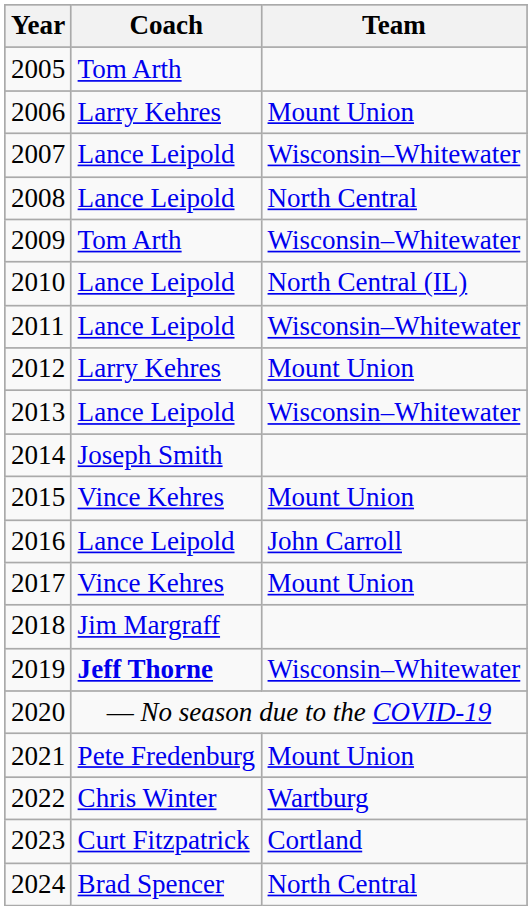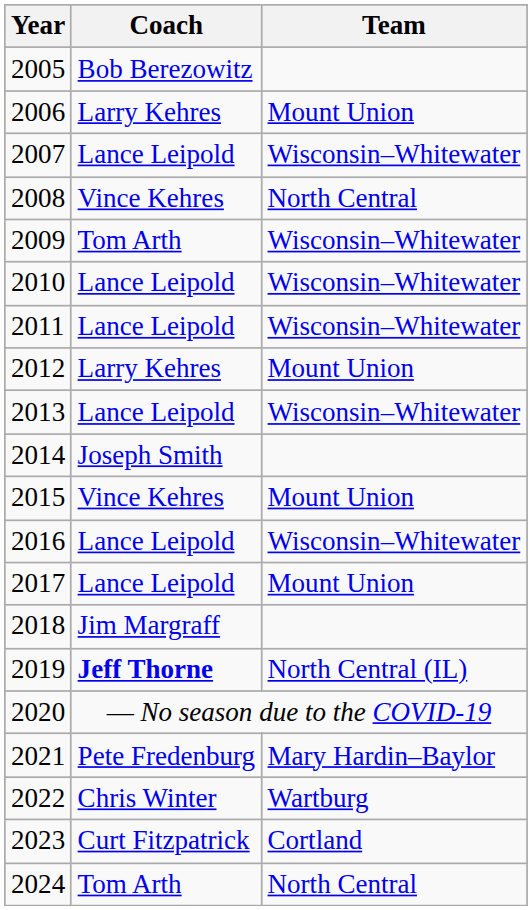2005 | Coach: Tom Arth -> Bob Berezowitz
2008 | Coach: Lance Leipold -> Vince Kehres
2010 | Team: North Central (IL) -> Wisconsin–Whitewater
2016 | Team: John Carroll -> Wisconsin–Whitewater
2017 | Coach: Vince Kehres -> Lance Leipold
2019 | Team: Wisconsin–Whitewater -> North Central (IL)
2021 | Team: Mount Union -> Mary Hardin–Baylor
2024 | Coach: Brad Spencer -> Tom Arth
